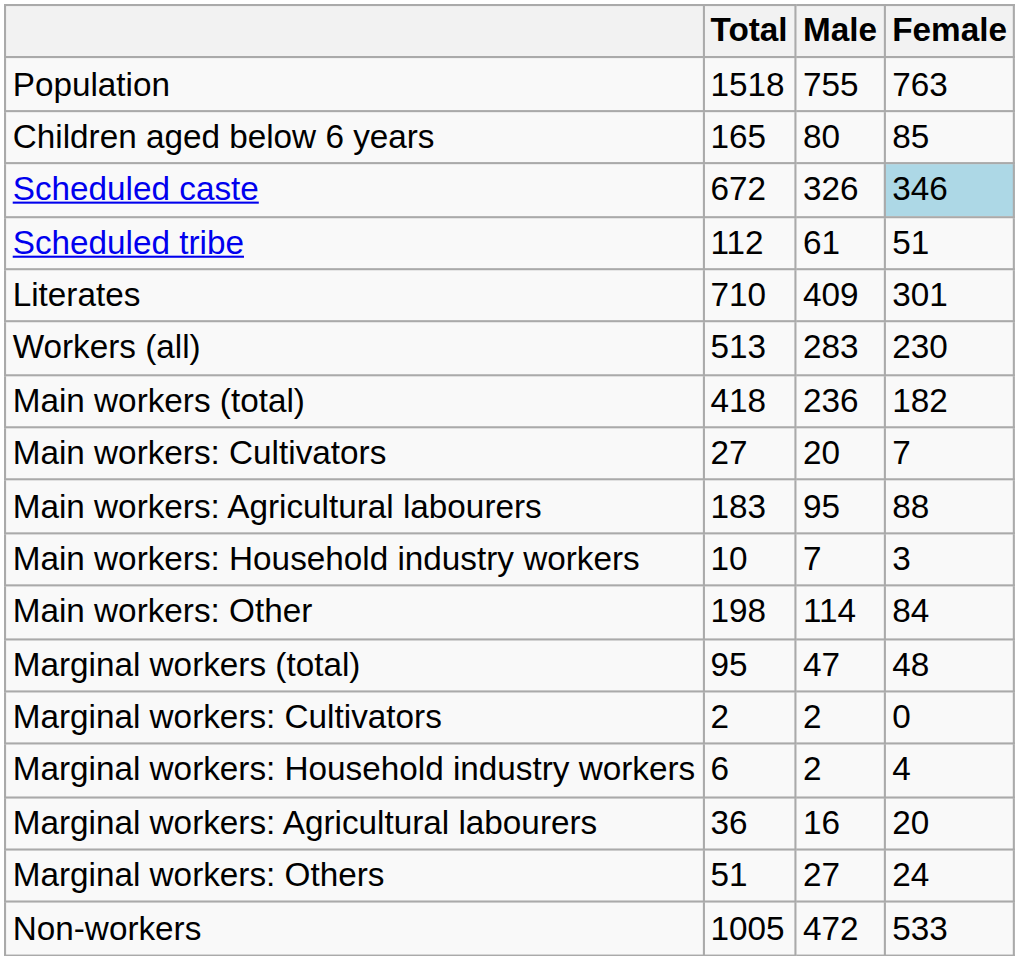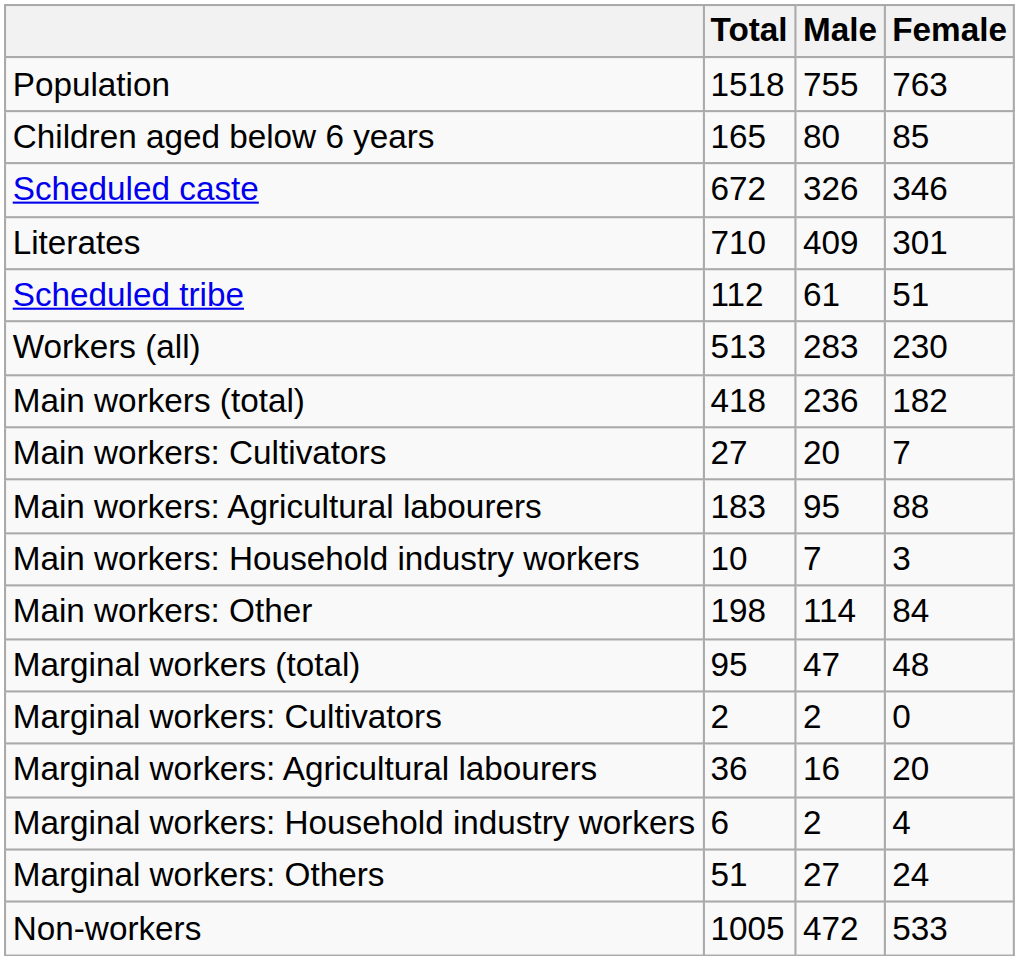Scheduled caste | Female: lightblue background -> no background
rows swapped: Scheduled tribe <-> Literates
rows swapped: Marginal workers: Agricultural labourers <-> Marginal workers: Household industry workers
